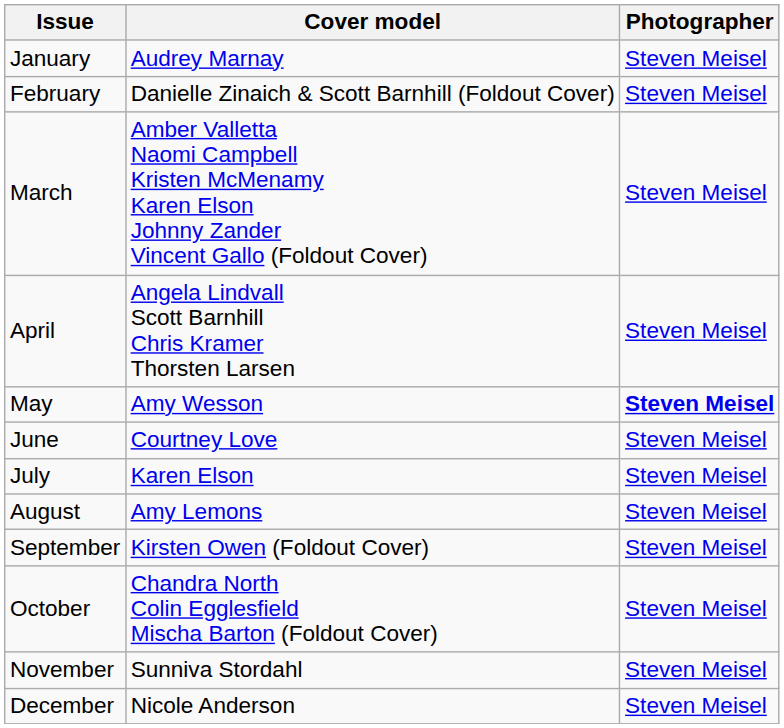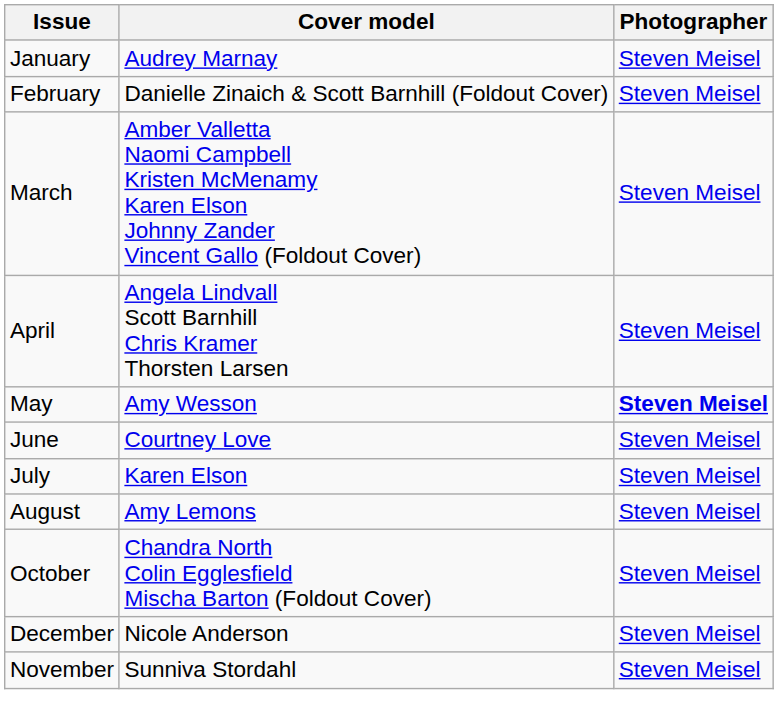- row: September | Kirsten Owen (Foldout Cover) | Steven Meisel
rows swapped: November <-> December
